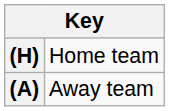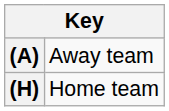rows swapped: (H) <-> (A)
